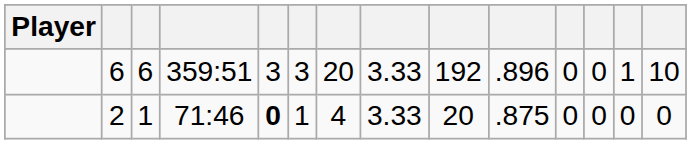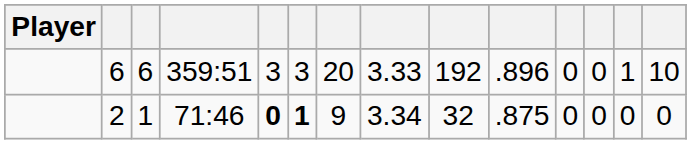2 | column 6: normal -> bold
2 | column 7: 4 -> 9
2 | column 8: 3.33 -> 3.34
2 | column 9: 20 -> 32
